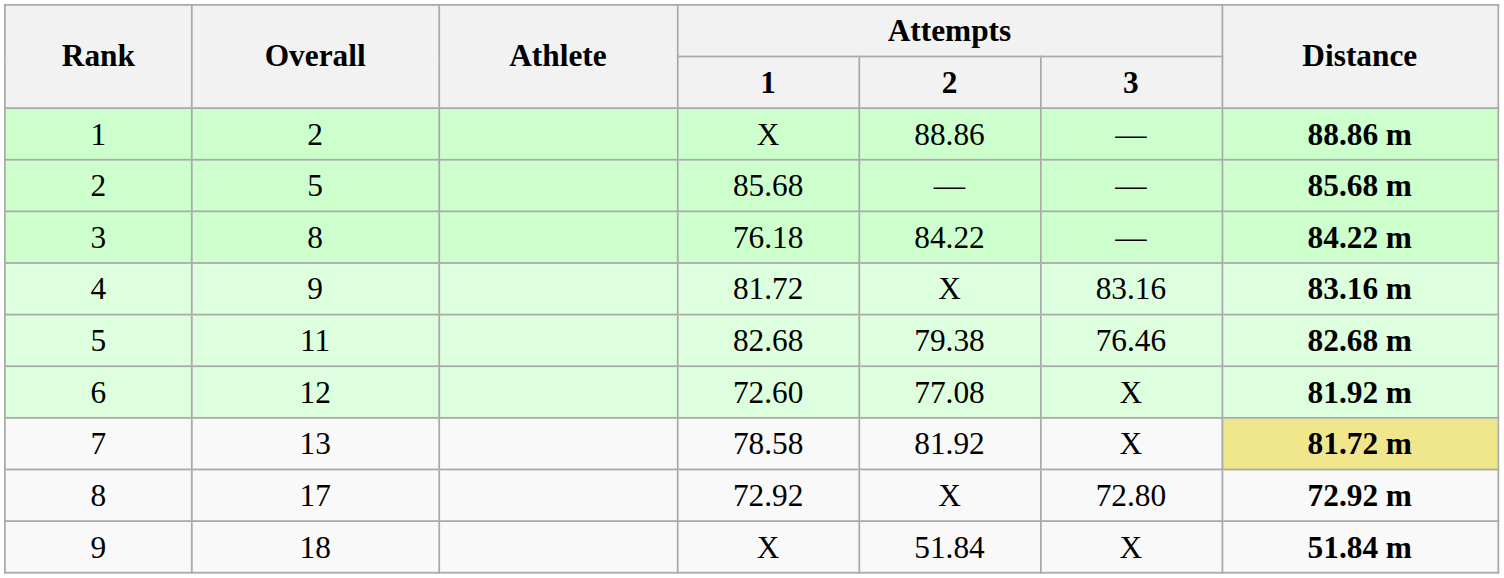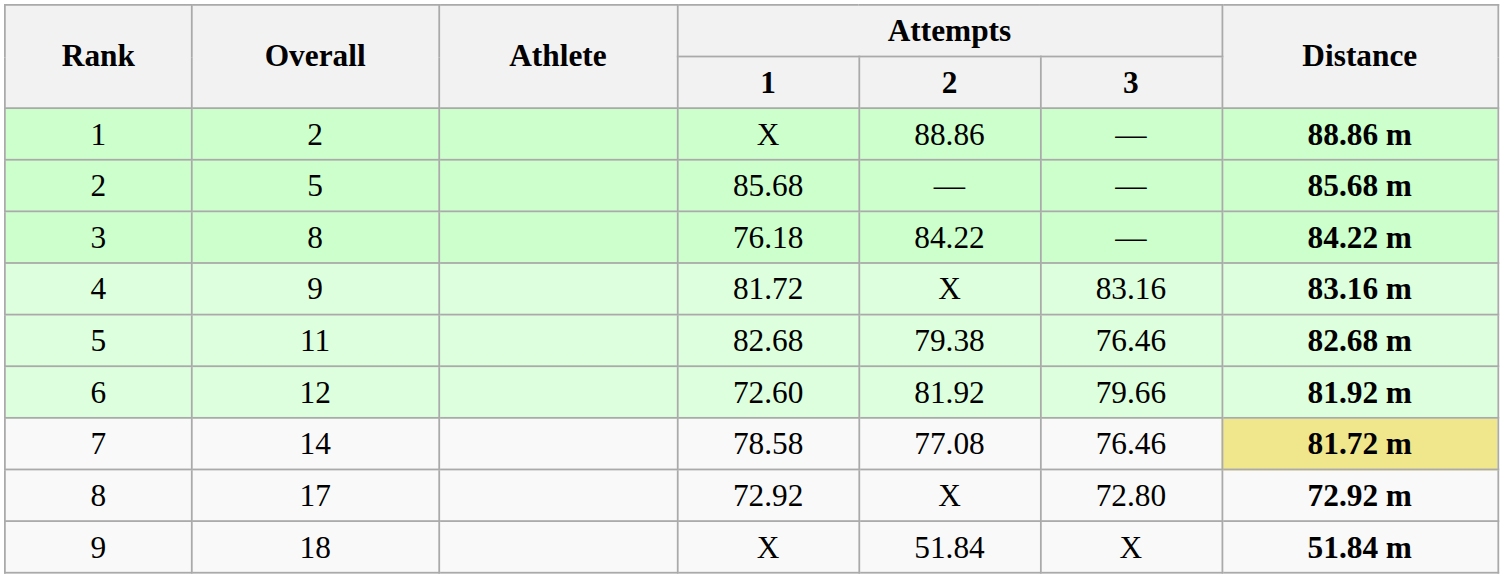6 | Attempts / 2: 77.08 -> 81.92
6 | Attempts / 3: X -> 79.66
7 | Overall: 13 -> 14
7 | Attempts / 2: 81.92 -> 77.08
7 | Attempts / 3: X -> 76.46
